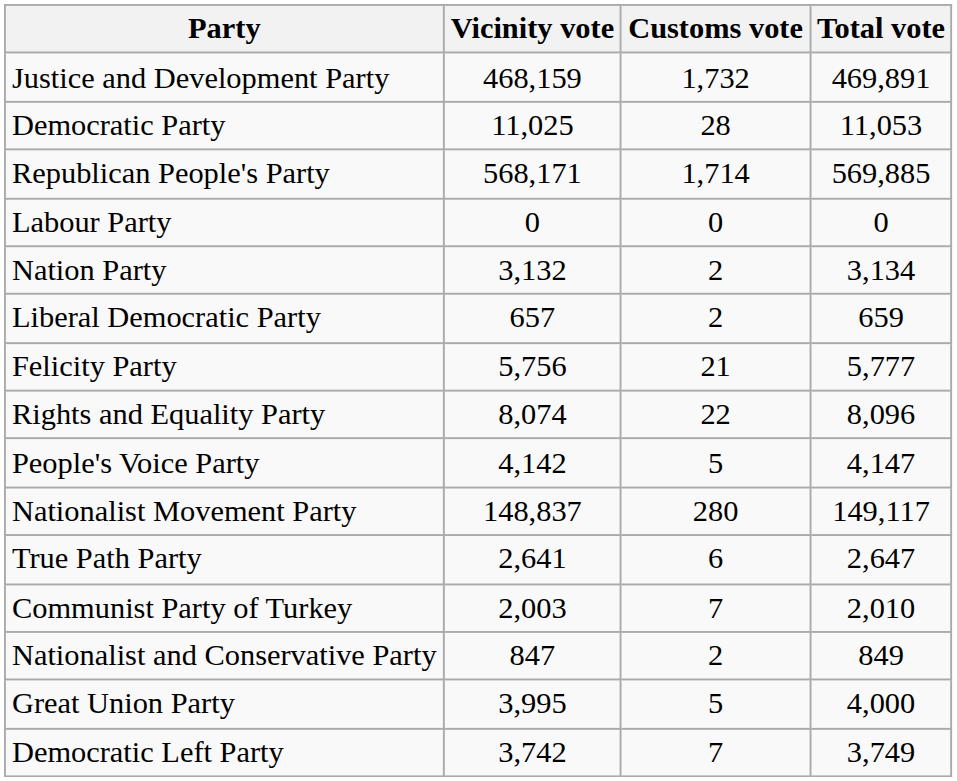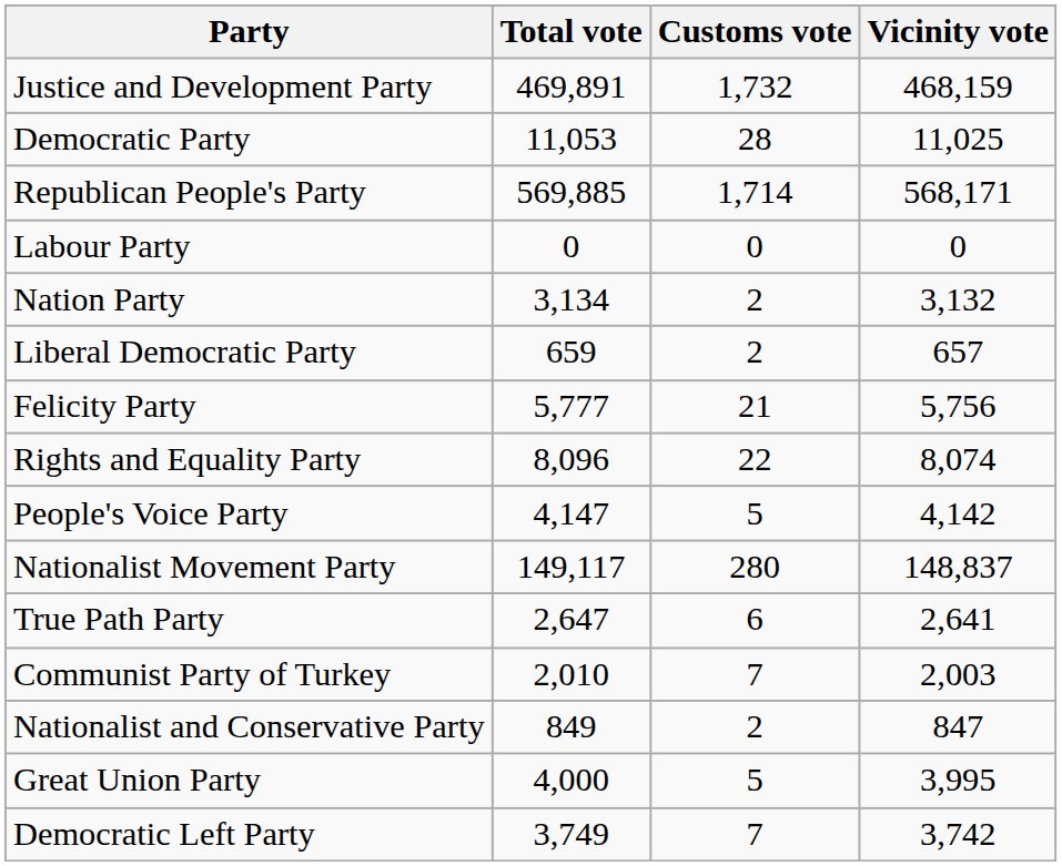columns swapped: Vicinity vote <-> Total vote
